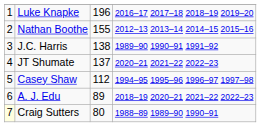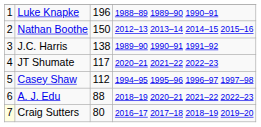Luke Knapke | column 4: 2016–17 2017–18 2018–19 2019–20 -> 1988–89 1989–90 1990–91
Nathan Boothe | column 3: 155 -> 150
JT Shumate | column 3: 137 -> 117
A. J. Edu | column 3: 89 -> 88
Craig Sutters | column 4: 1988–89 1989–90 1990–91 -> 2016–17 2017–18 2018–19 2019–20
